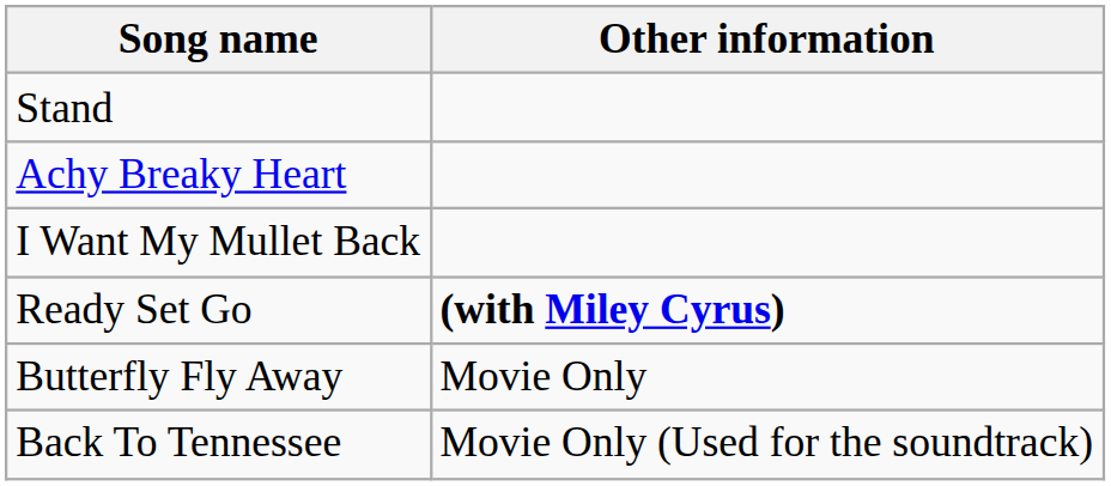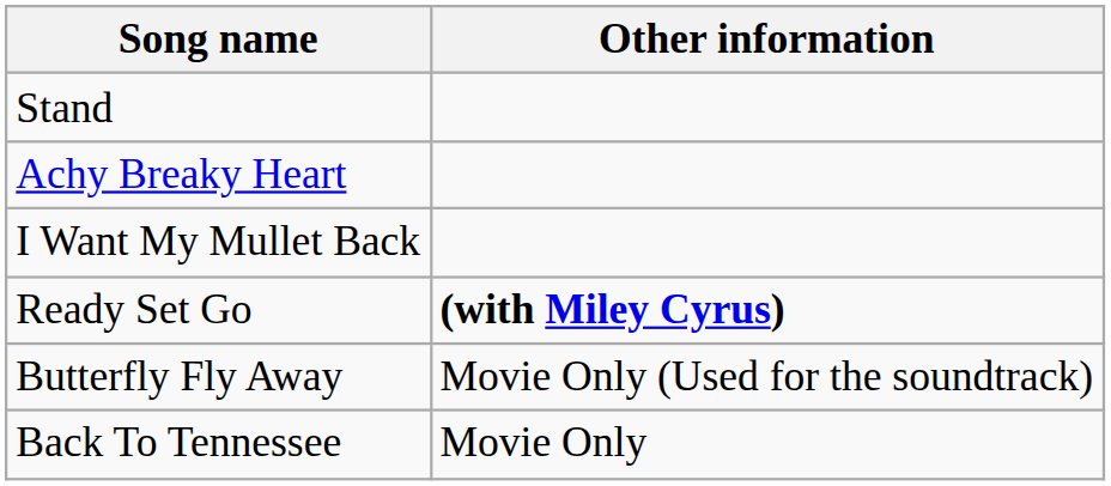Butterfly Fly Away | Other information: Movie Only -> Movie Only (Used for the soundtrack)
Back To Tennessee | Other information: Movie Only (Used for the soundtrack) -> Movie Only
